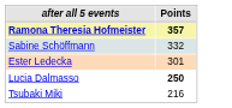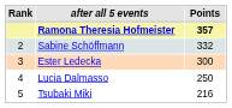+ column: Rank | 2 | 3 | 4 | 5
Ester Ledecka | Points: 301 -> 300
Lucia Dalmasso | Points: bold -> normal
